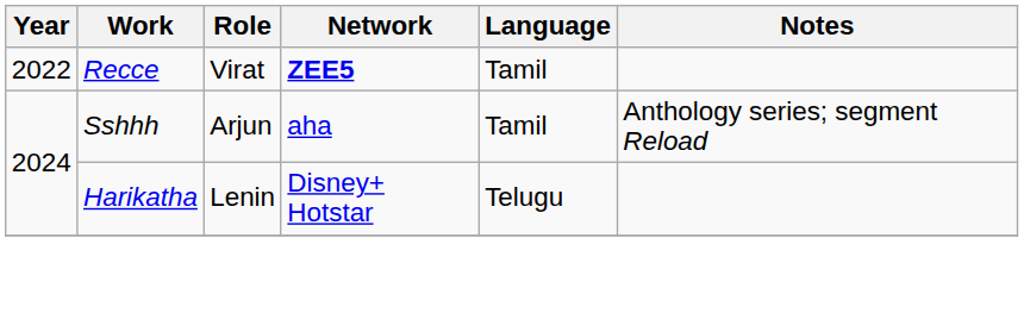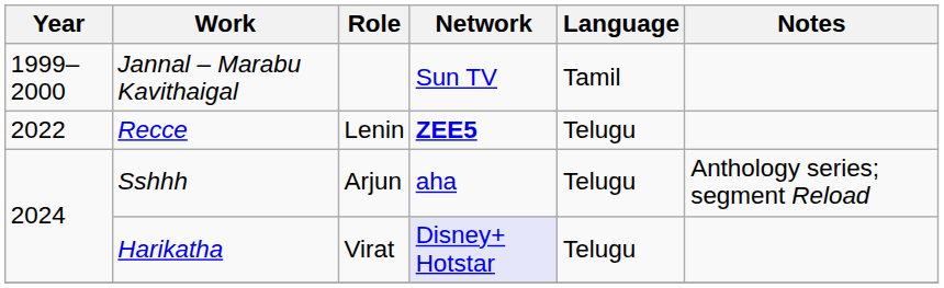+ row: 1999–2000 | Jannal – Marabu Kavithaigal | Sun TV | Tamil
Recce | Role: Virat -> Lenin
Recce | Language: Tamil -> Telugu
Sshhh | Language: Tamil -> Telugu
Harikatha | Role: Lenin -> Virat
Harikatha | Network: no background -> lavender background
